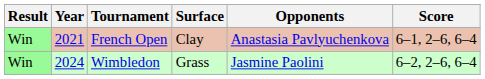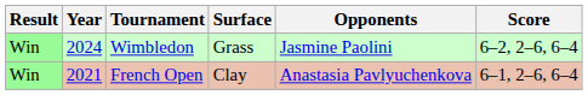rows swapped: French Open <-> Wimbledon
